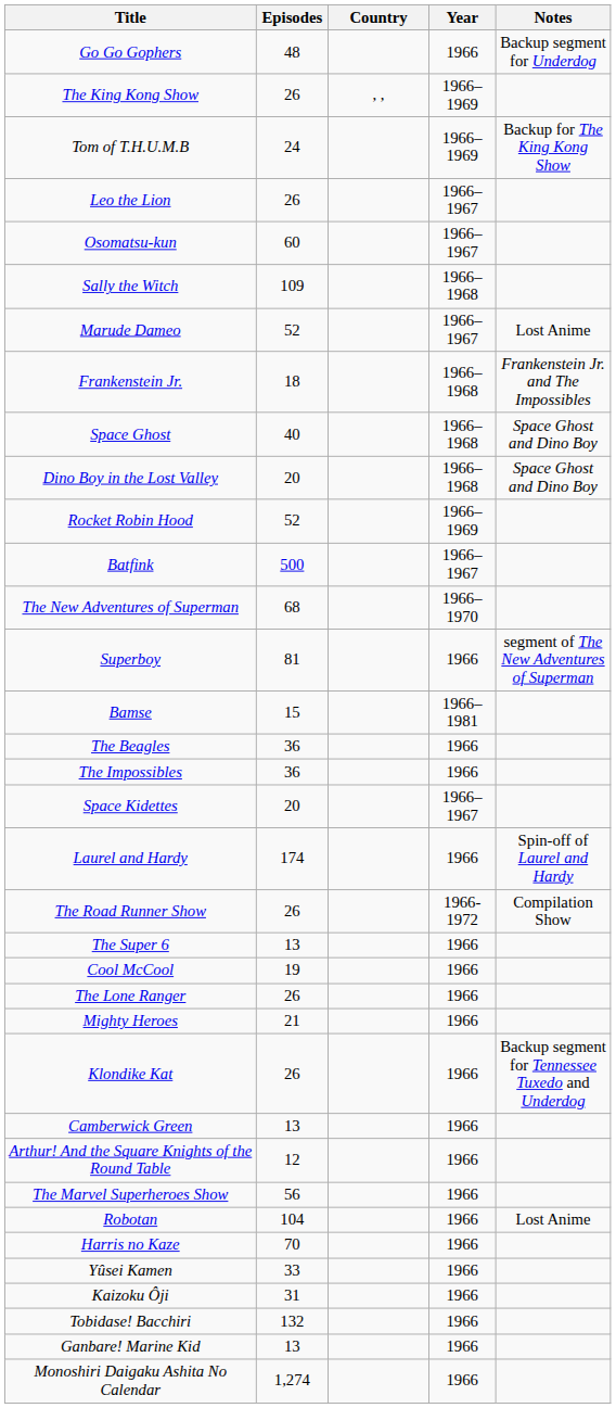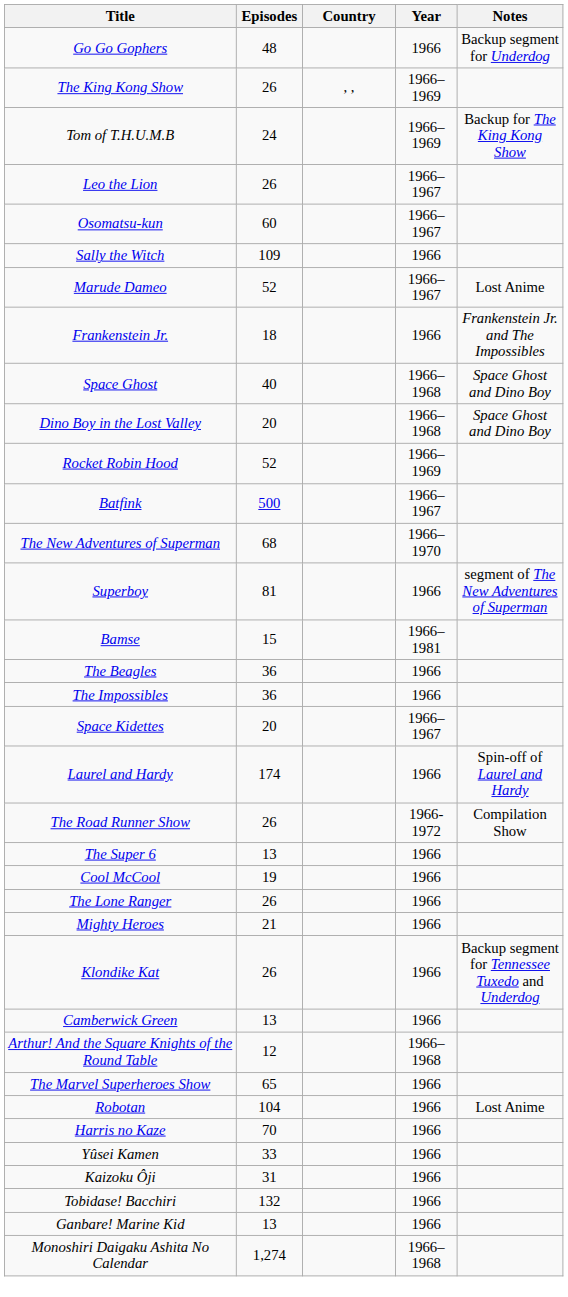Sally the Witch | Year: 1966–1968 -> 1966
Frankenstein Jr. | Year: 1966–1968 -> 1966
Arthur! And the Square Knights of the Round Table | Year: 1966 -> 1966–1968
The Marvel Superheroes Show | Episodes: 56 -> 65
Monoshiri Daigaku Ashita No Calendar | Year: 1966 -> 1966–1968
